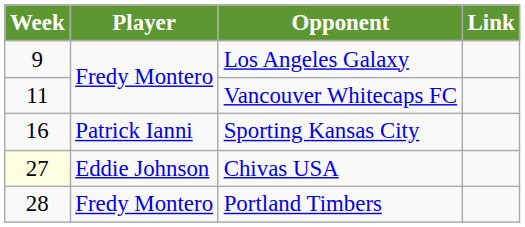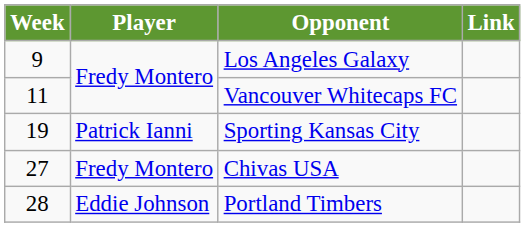Sporting Kansas City | Week: 16 -> 19
Chivas USA | Week: lightyellow background -> no background
Chivas USA | Player: Eddie Johnson -> Fredy Montero
Portland Timbers | Player: Fredy Montero -> Eddie Johnson
